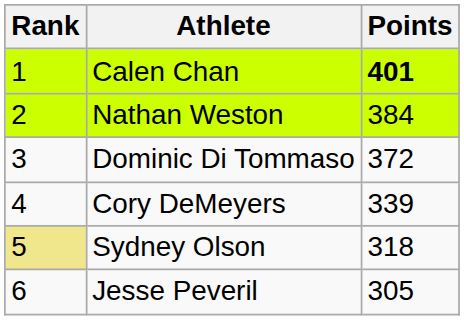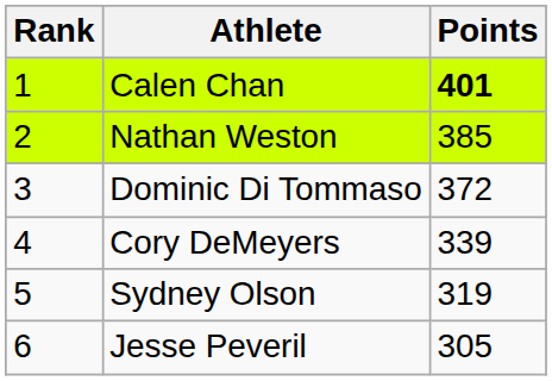Nathan Weston | Points: 384 -> 385
Sydney Olson | Rank: khaki background -> no background
Sydney Olson | Points: 318 -> 319
